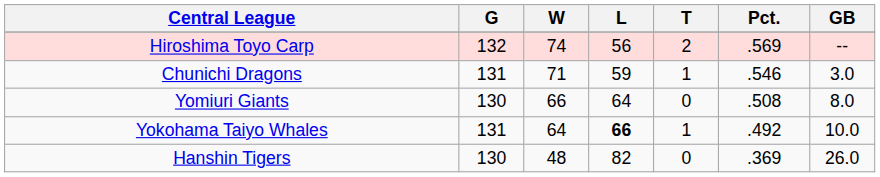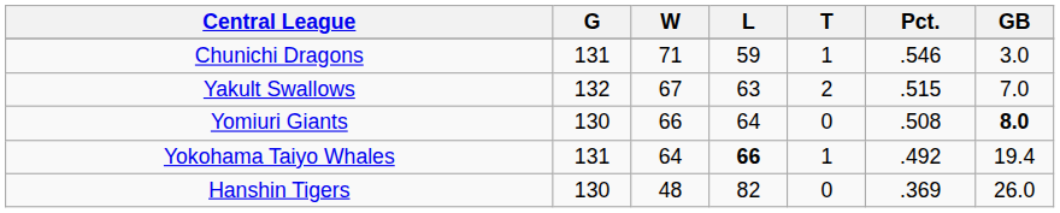- row: Hiroshima Toyo Carp | 132 | 74 | 56 | 2 | .569 | --
+ row: Yakult Swallows | 132 | 67 | 63 | 2 | .515 | 7.0
Yomiuri Giants | GB: normal -> bold
Yokohama Taiyo Whales | GB: 10.0 -> 19.4
